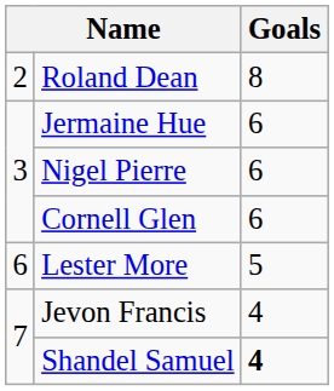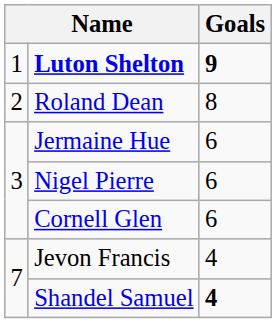+ row: 1 | Luton Shelton | 9
- row: 6 | Lester More | 5
